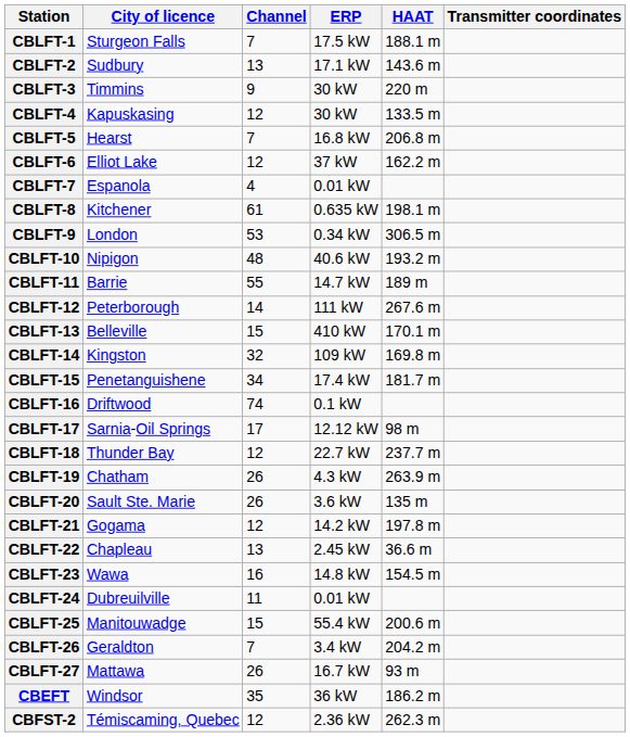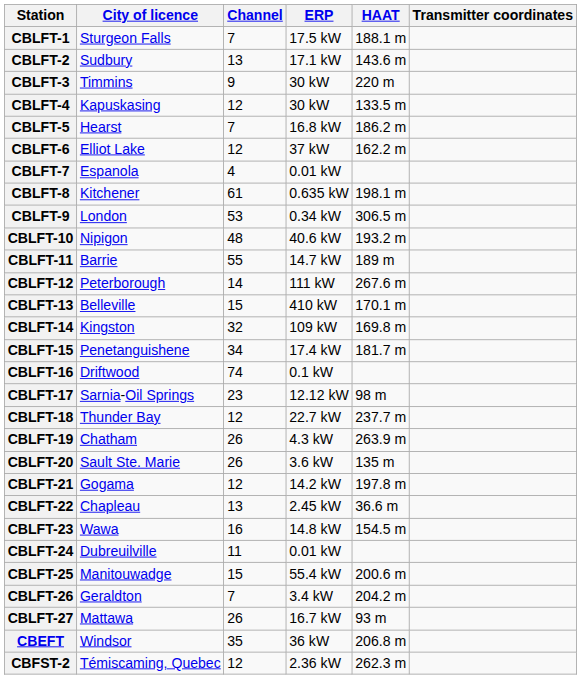CBLFT-5 | HAAT: 206.8 m -> 186.2 m
CBLFT-17 | Channel: 17 -> 23
CBEFT | HAAT: 186.2 m -> 206.8 m
